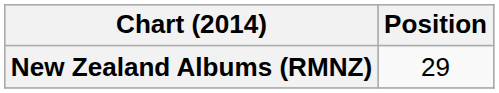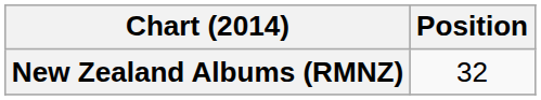New Zealand Albums (RMNZ) | Position: 29 -> 32
